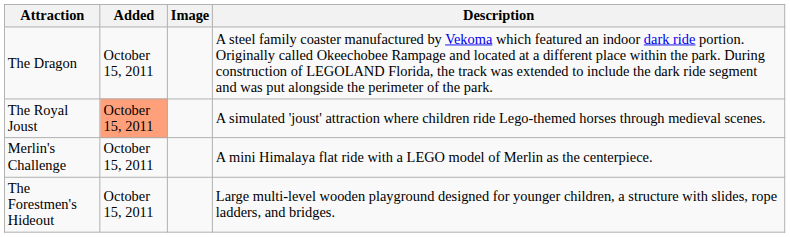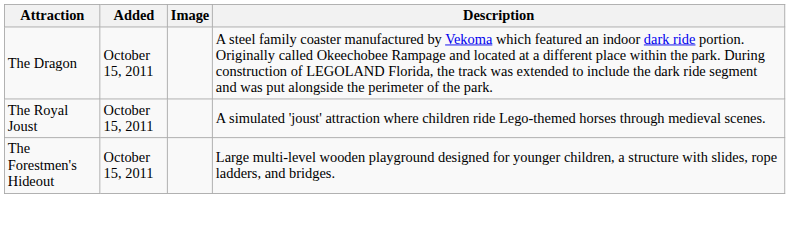The Royal Joust | Added: lightsalmon background -> no background
- row: Merlin's Challenge | October 15, 2011 | A mini Himalaya flat ride with a LEGO model of Merlin as the centerpiece.
